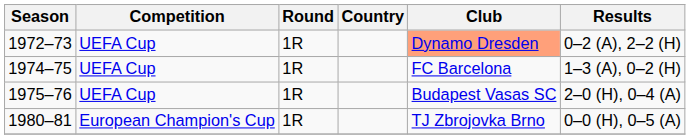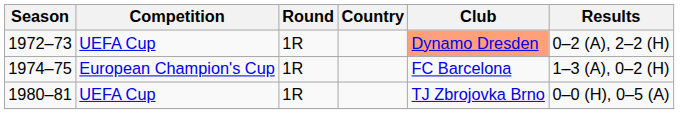1974–75 | Competition: UEFA Cup -> European Champion's Cup
- row: 1975–76 | UEFA Cup | 1R | Budapest Vasas SC | 2–0 (H), 0–4 (A)
1980–81 | Competition: European Champion's Cup -> UEFA Cup
